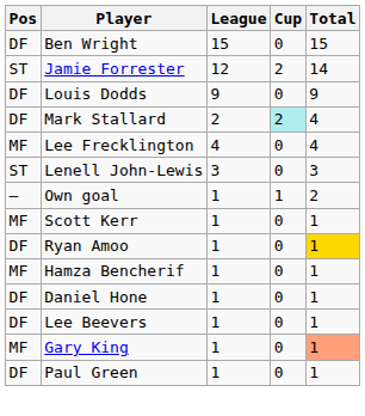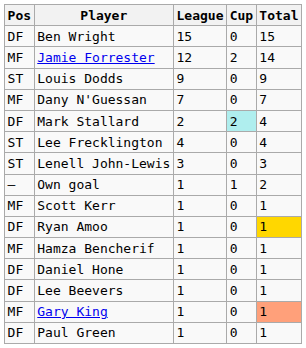Jamie Forrester | Pos: ST -> MF
Louis Dodds | Pos: DF -> ST
+ row: MF | Dany N'Guessan | 7 | 0 | 7
Lee Frecklington | Pos: MF -> ST
